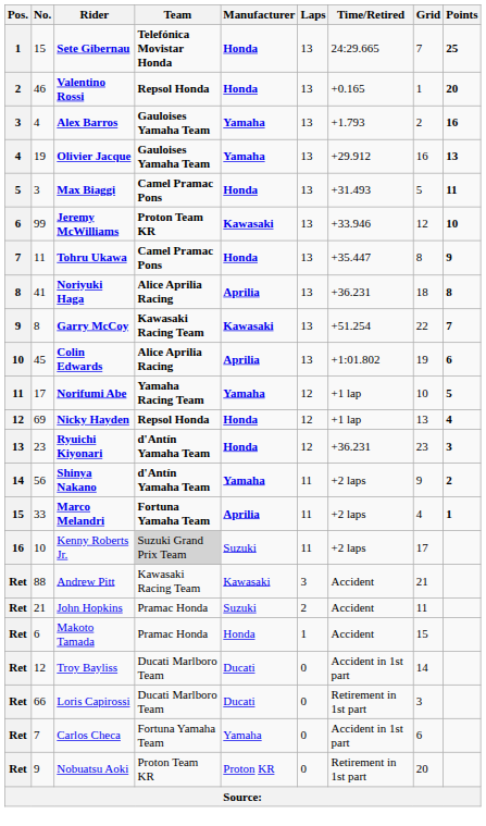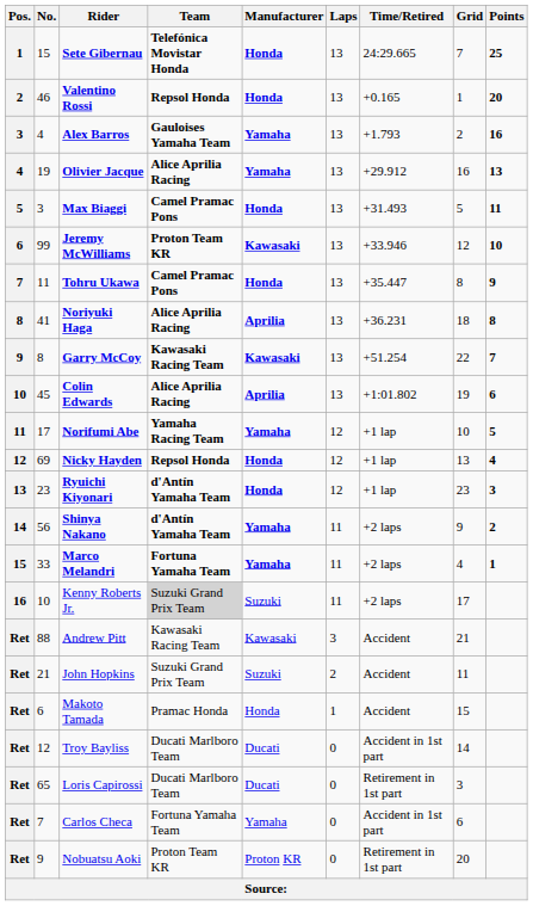Olivier Jacque | Team: Gauloises Yamaha Team -> Alice Aprilia Racing
Ryuichi Kiyonari | Time/Retired: +36.231 -> +1 lap
Marco Melandri | Manufacturer: Aprilia -> Yamaha
John Hopkins | Team: Pramac Honda -> Suzuki Grand Prix Team
Loris Capirossi | No.: 66 -> 65
